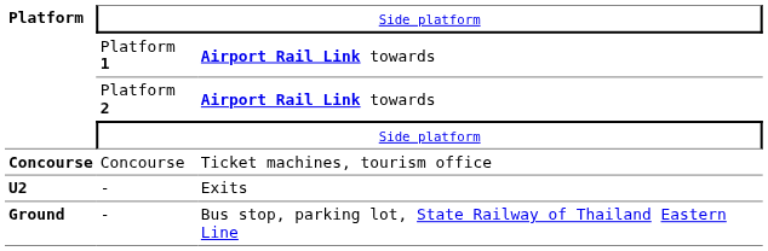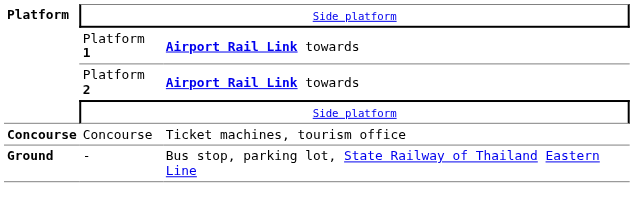- row: U2 | - | Exits
